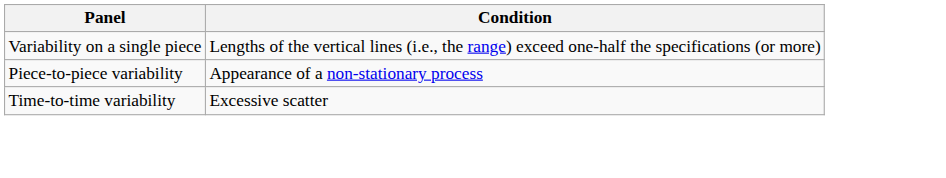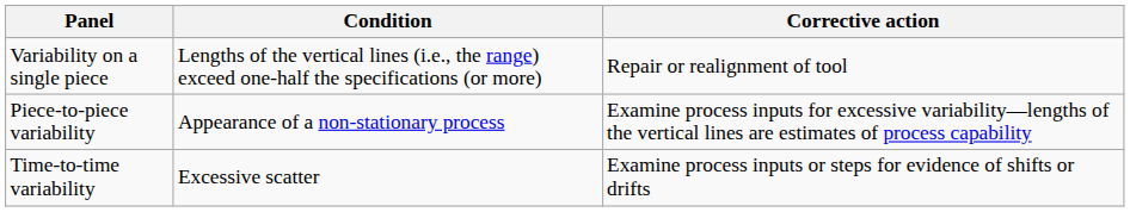+ column: Corrective action | Repair or realignment of tool | Examine process inputs for excessive variability—lengths of the vertical lines are estimates of process capability | Examine process inputs or steps for evidence of shifts or drifts
